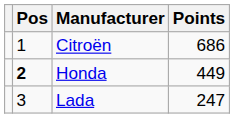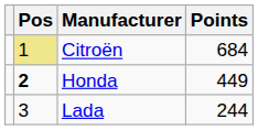Citroën | Pos: no background -> khaki background
Citroën | Points: 686 -> 684
Lada | Points: 247 -> 244
